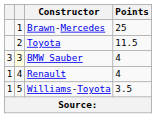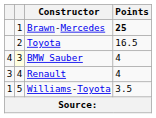Brawn-Mercedes | Points: normal -> bold
Toyota | Points: 11.5 -> 16.5
BMW Sauber | column 1: 3 -> 4
Renault | column 1: 1 -> 3
